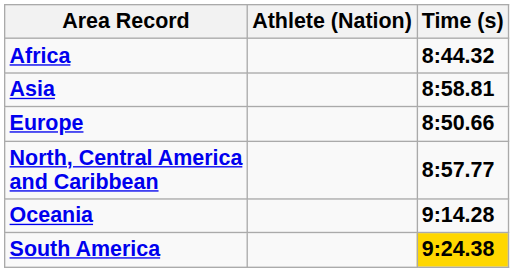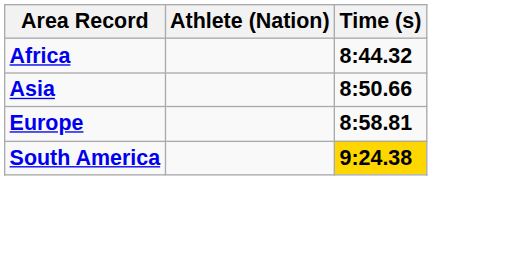Asia | Time (s): 8:58.81 -> 8:50.66
Europe | Time (s): 8:50.66 -> 8:58.81
- row: North, Central America and Caribbean | 8:57.77
- row: Oceania | 9:14.28
